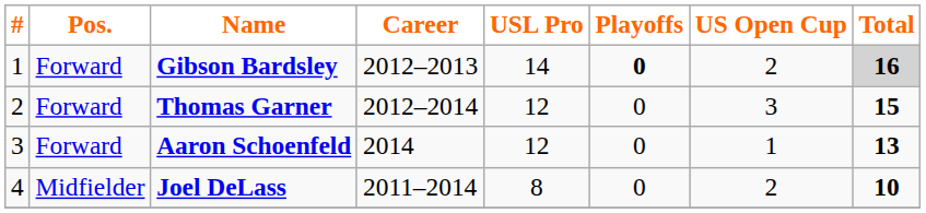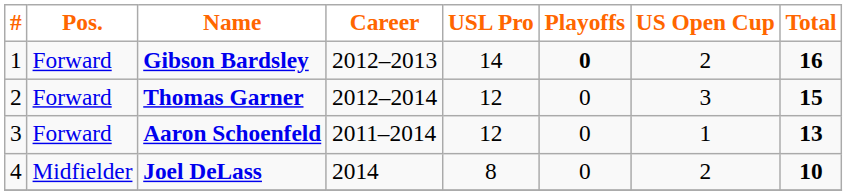Gibson Bardsley | Total: lightgrey background -> no background
Aaron Schoenfeld | Career: 2014 -> 2011–2014
Joel DeLass | Career: 2011–2014 -> 2014
